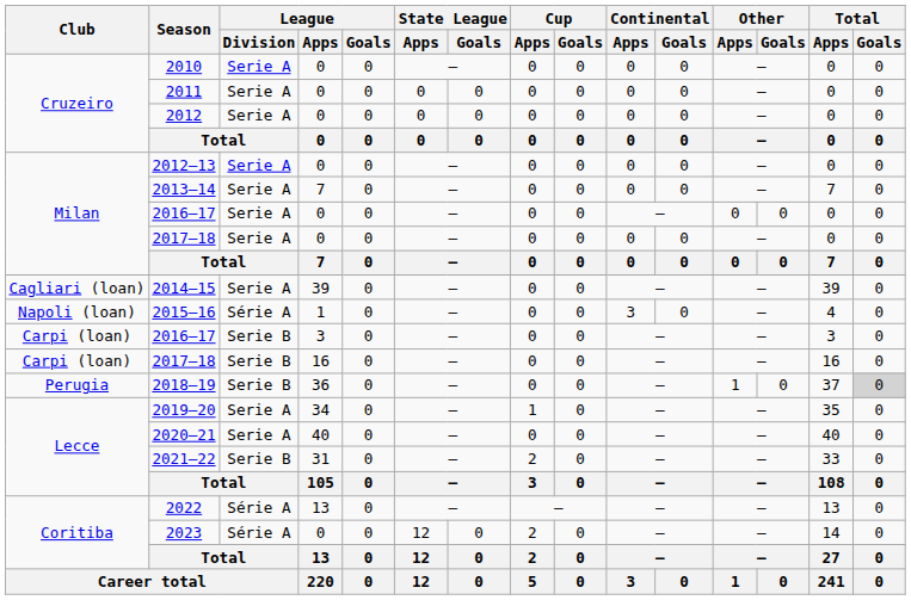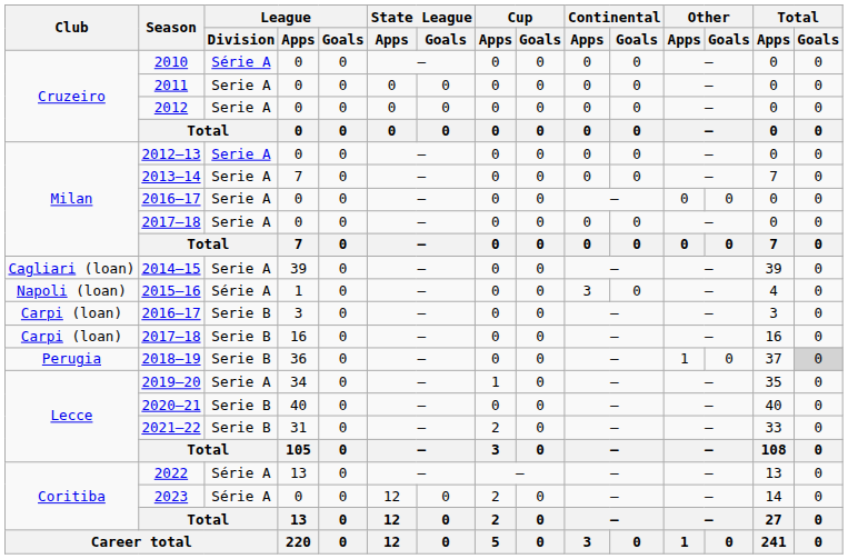2010 | League / Division: Serie A -> Série A
2020–21 | League / Division: Serie A -> Serie B
